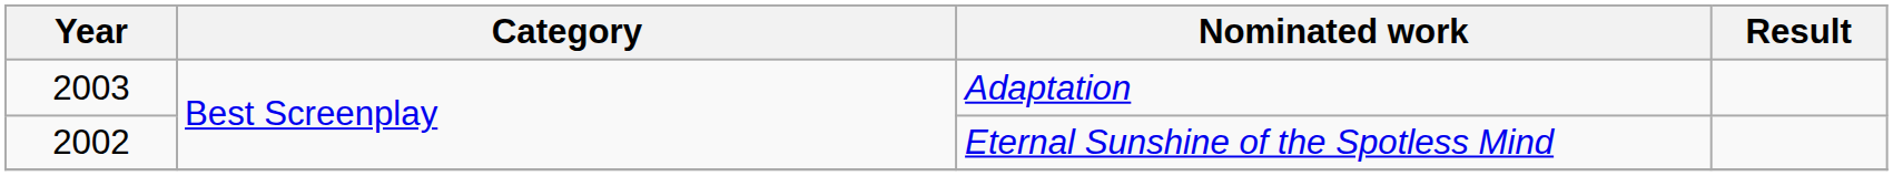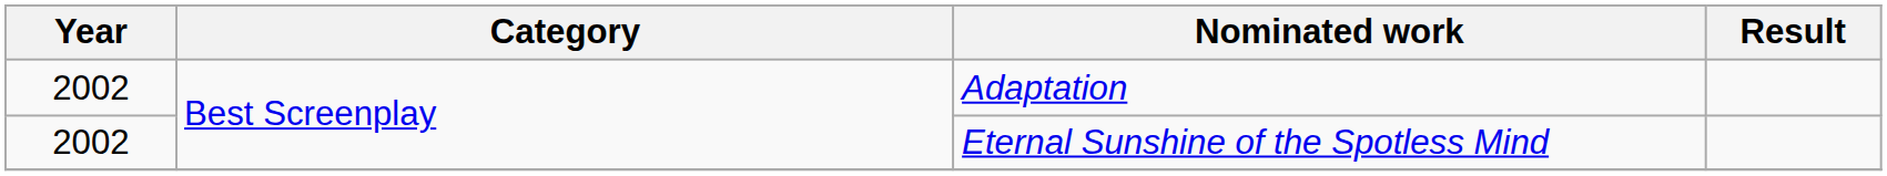Adaptation | Year: 2003 -> 2002
